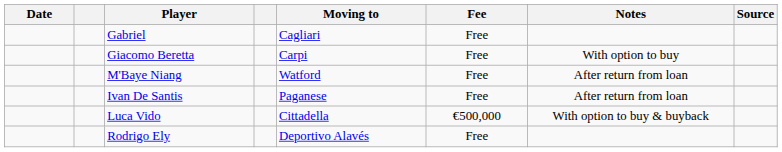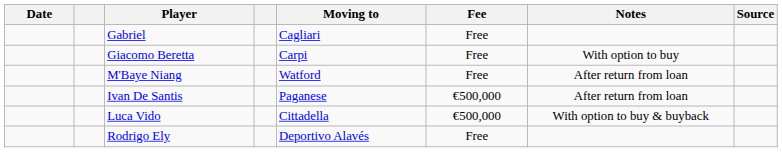Ivan De Santis | Fee: Free -> €500,000
